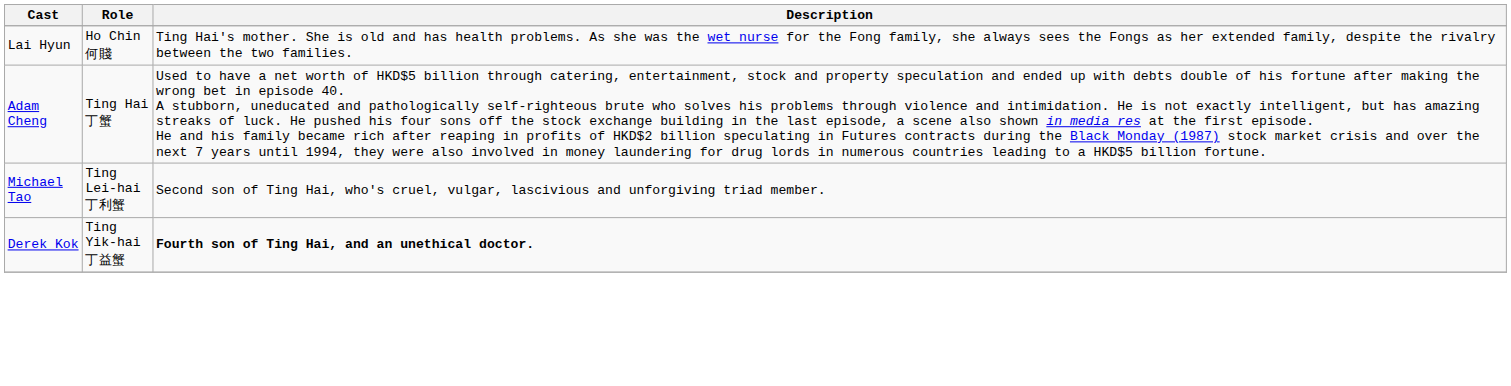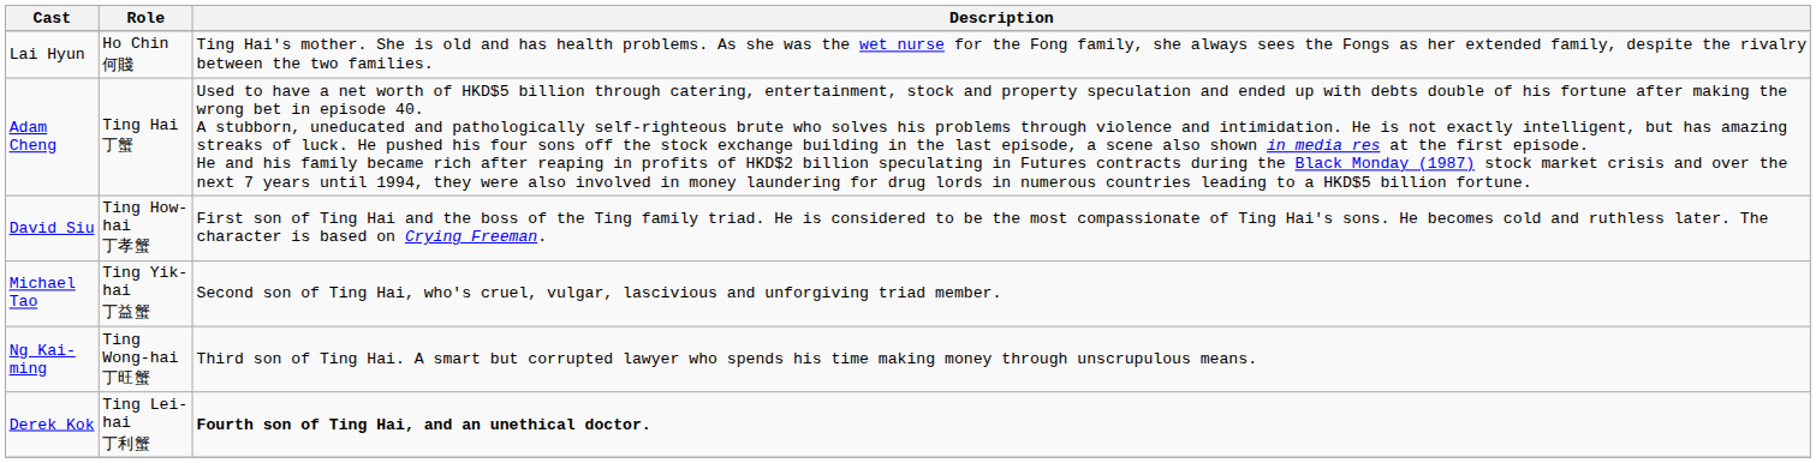+ row: David Siu | Ting How-hai 丁孝蟹 | First son of Ting Hai and the boss of the Ting family triad. He is considered to be the most compassionate of Ting Hai's sons. He becomes cold and ruthless later. The character is based on Crying Freeman.
Michael Tao | Role: Ting Lei-hai 丁利蟹 -> Ting Yik-hai 丁益蟹
+ row: Ng Kai-ming | Ting Wong-hai 丁旺蟹 | Third son of Ting Hai. A smart but corrupted lawyer who spends his time making money through unscrupulous means.
Derek Kok | Role: Ting Yik-hai 丁益蟹 -> Ting Lei-hai 丁利蟹
